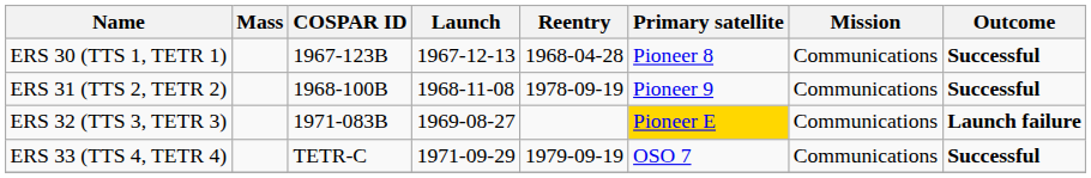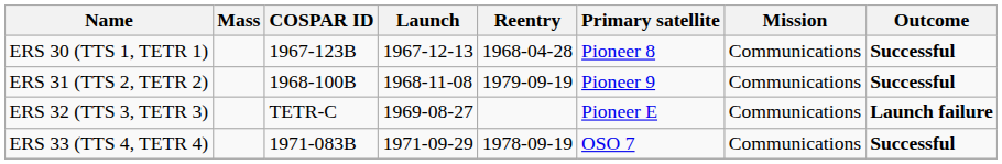ERS 31 (TTS 2, TETR 2) | Reentry: 1978-09-19 -> 1979-09-19
ERS 32 (TTS 3, TETR 3) | COSPAR ID: 1971-083B -> TETR-C
ERS 32 (TTS 3, TETR 3) | Primary satellite: gold background -> no background
ERS 33 (TTS 4, TETR 4) | COSPAR ID: TETR-C -> 1971-083B
ERS 33 (TTS 4, TETR 4) | Reentry: 1979-09-19 -> 1978-09-19
